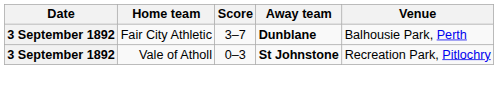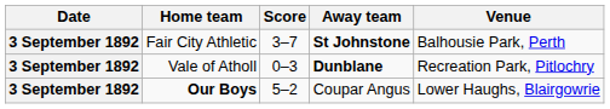Fair City Athletic | Away team: Dunblane -> St Johnstone
Vale of Atholl | Away team: St Johnstone -> Dunblane
+ row: 3 September 1892 | Our Boys | 5–2 | Coupar Angus | Lower Haughs, Blairgowrie
